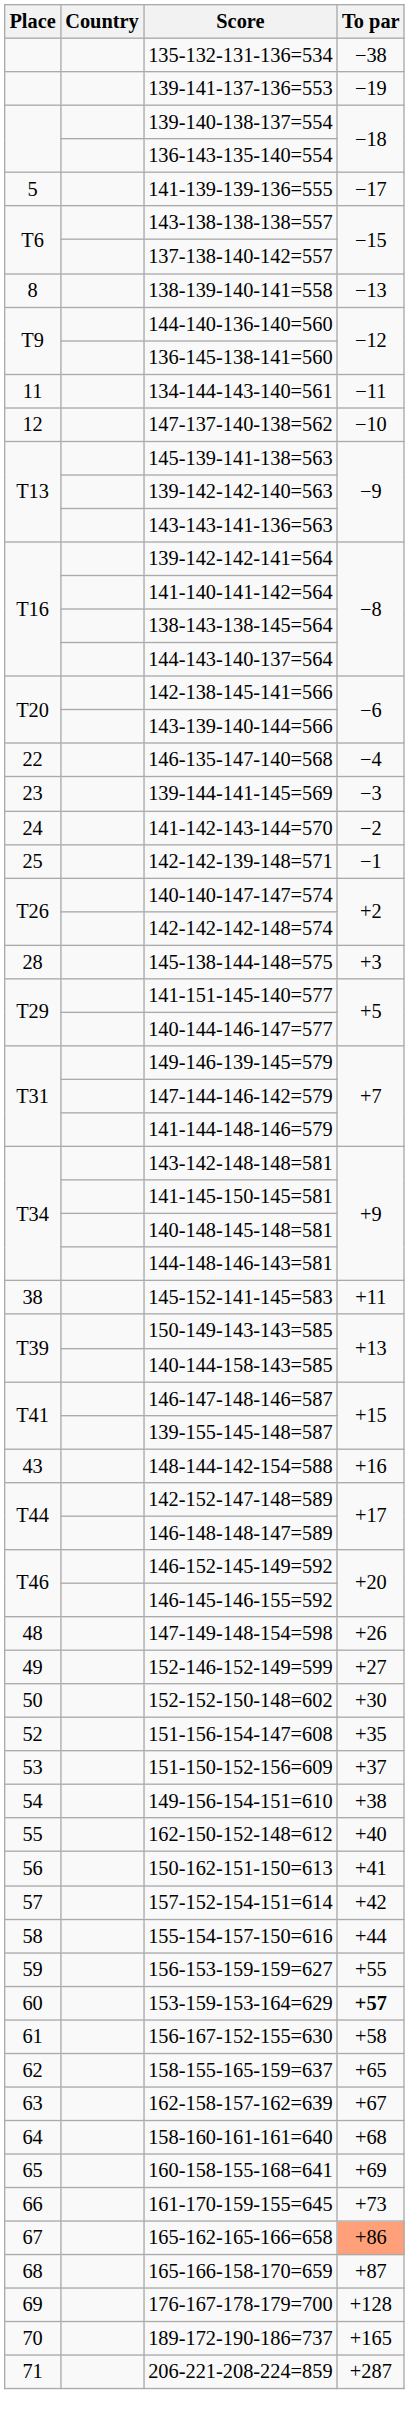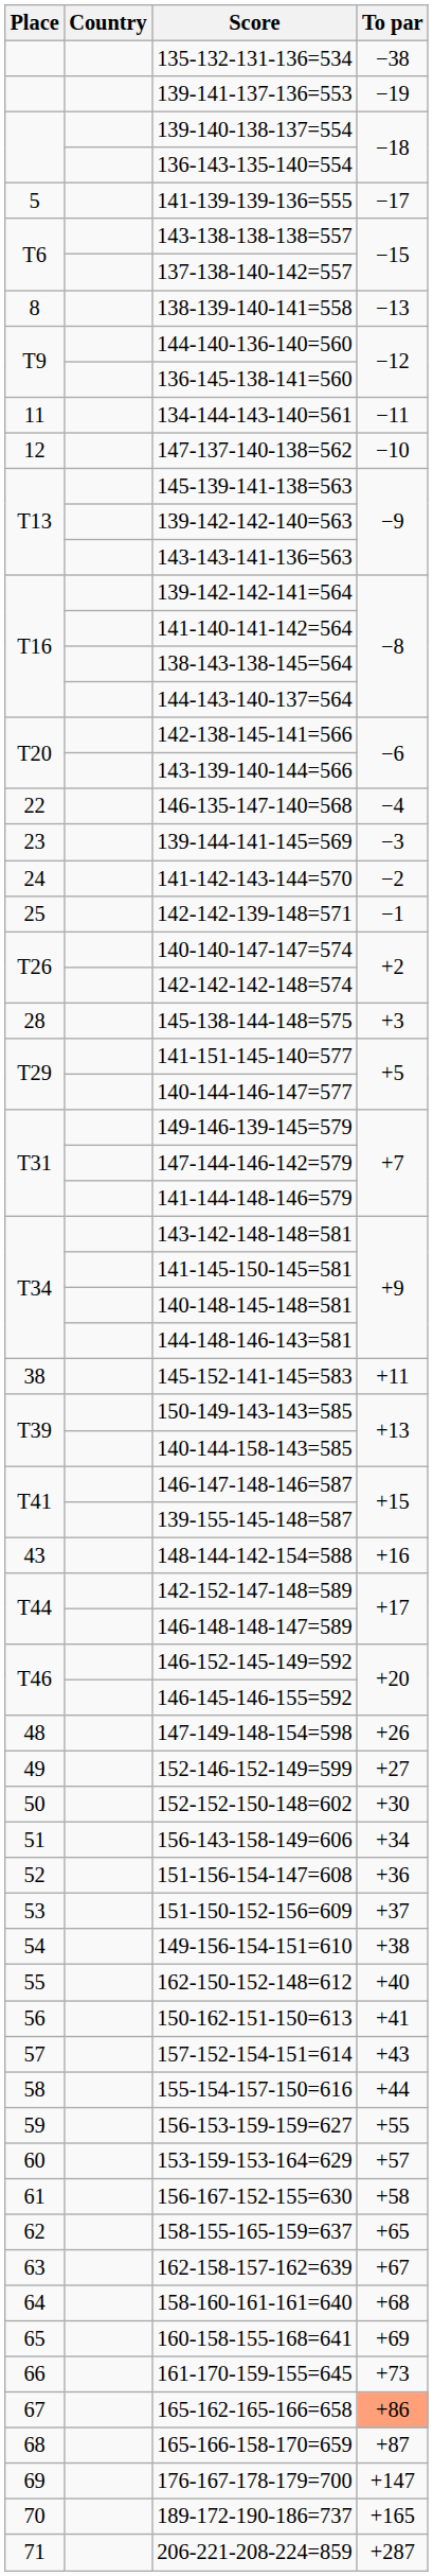+ row: 51 | 156-143-158-149=606 | +34
151-156-154-147=608 | To par: +35 -> +36
157-152-154-151=614 | To par: +42 -> +43
153-159-153-164=629 | To par: bold -> normal
176-167-178-179=700 | To par: +128 -> +147
